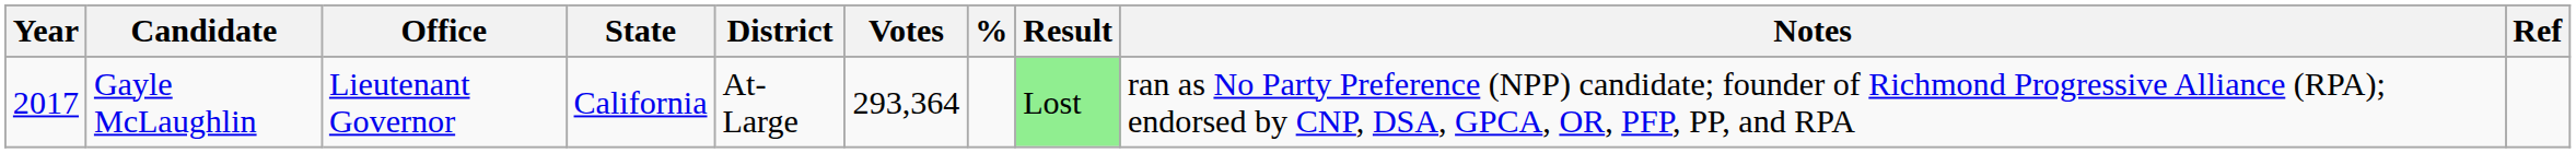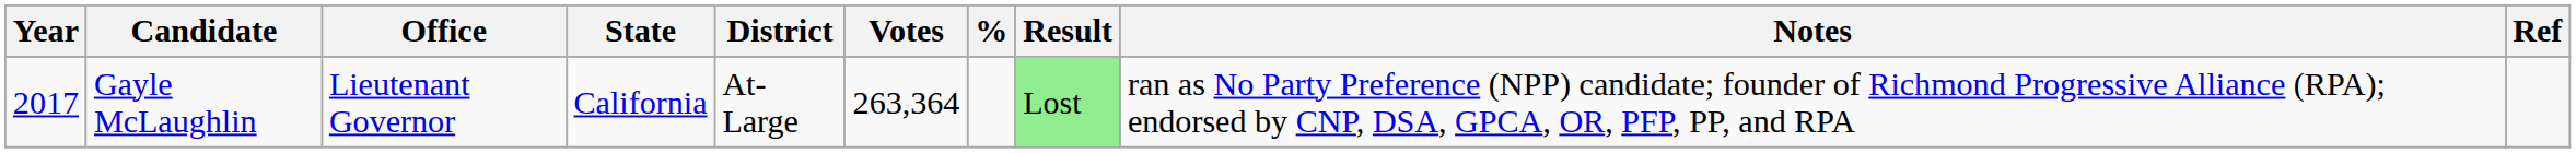Gayle McLaughlin | Votes: 293,364 -> 263,364
